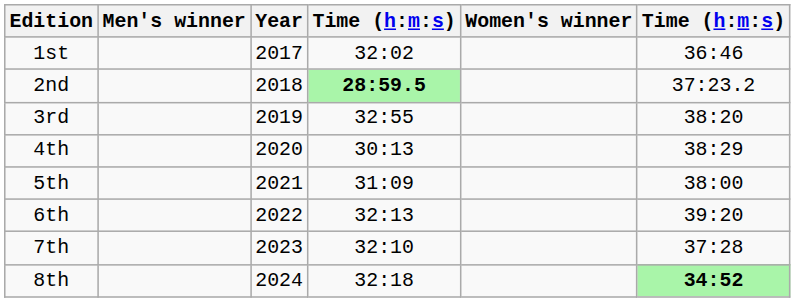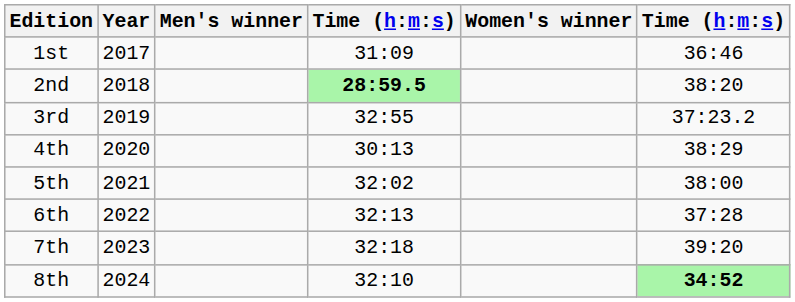columns swapped: Year <-> Men's winner
1st | column 4: 32:02 -> 31:09
2nd | column 6: 37:23.2 -> 38:20
3rd | column 6: 38:20 -> 37:23.2
5th | column 4: 31:09 -> 32:02
6th | column 6: 39:20 -> 37:28
7th | column 4: 32:10 -> 32:18
7th | column 6: 37:28 -> 39:20
8th | column 4: 32:18 -> 32:10
